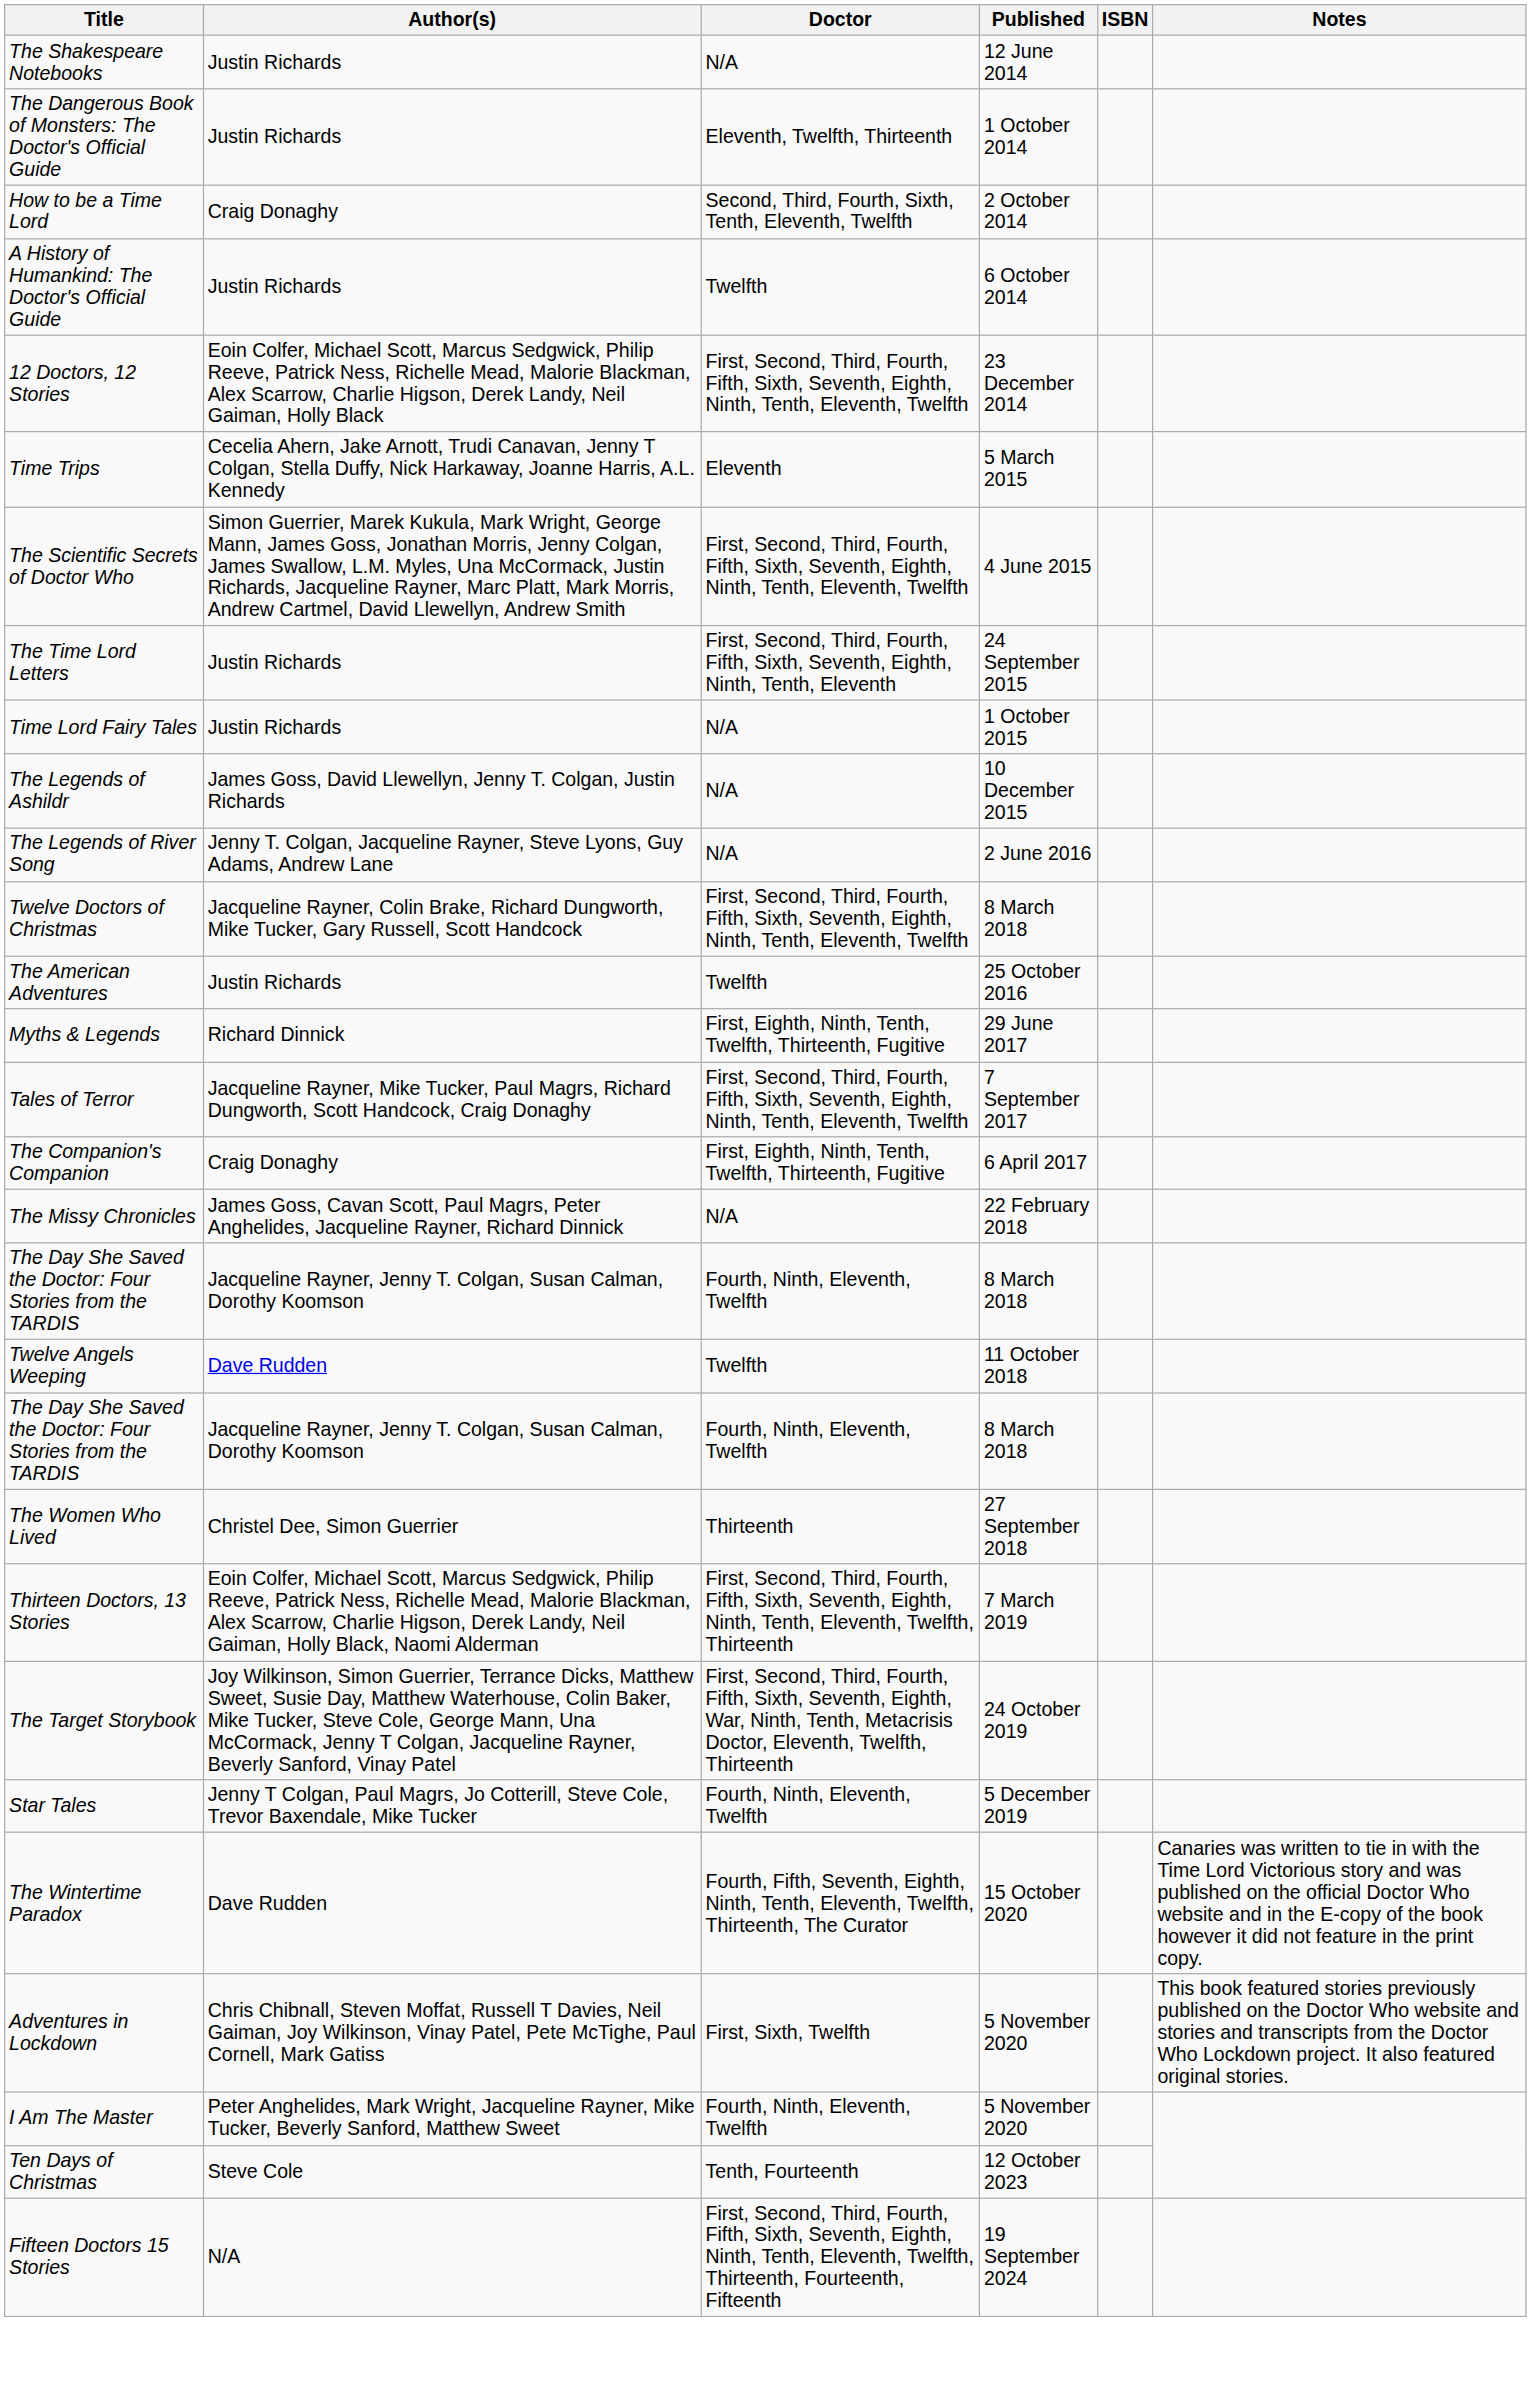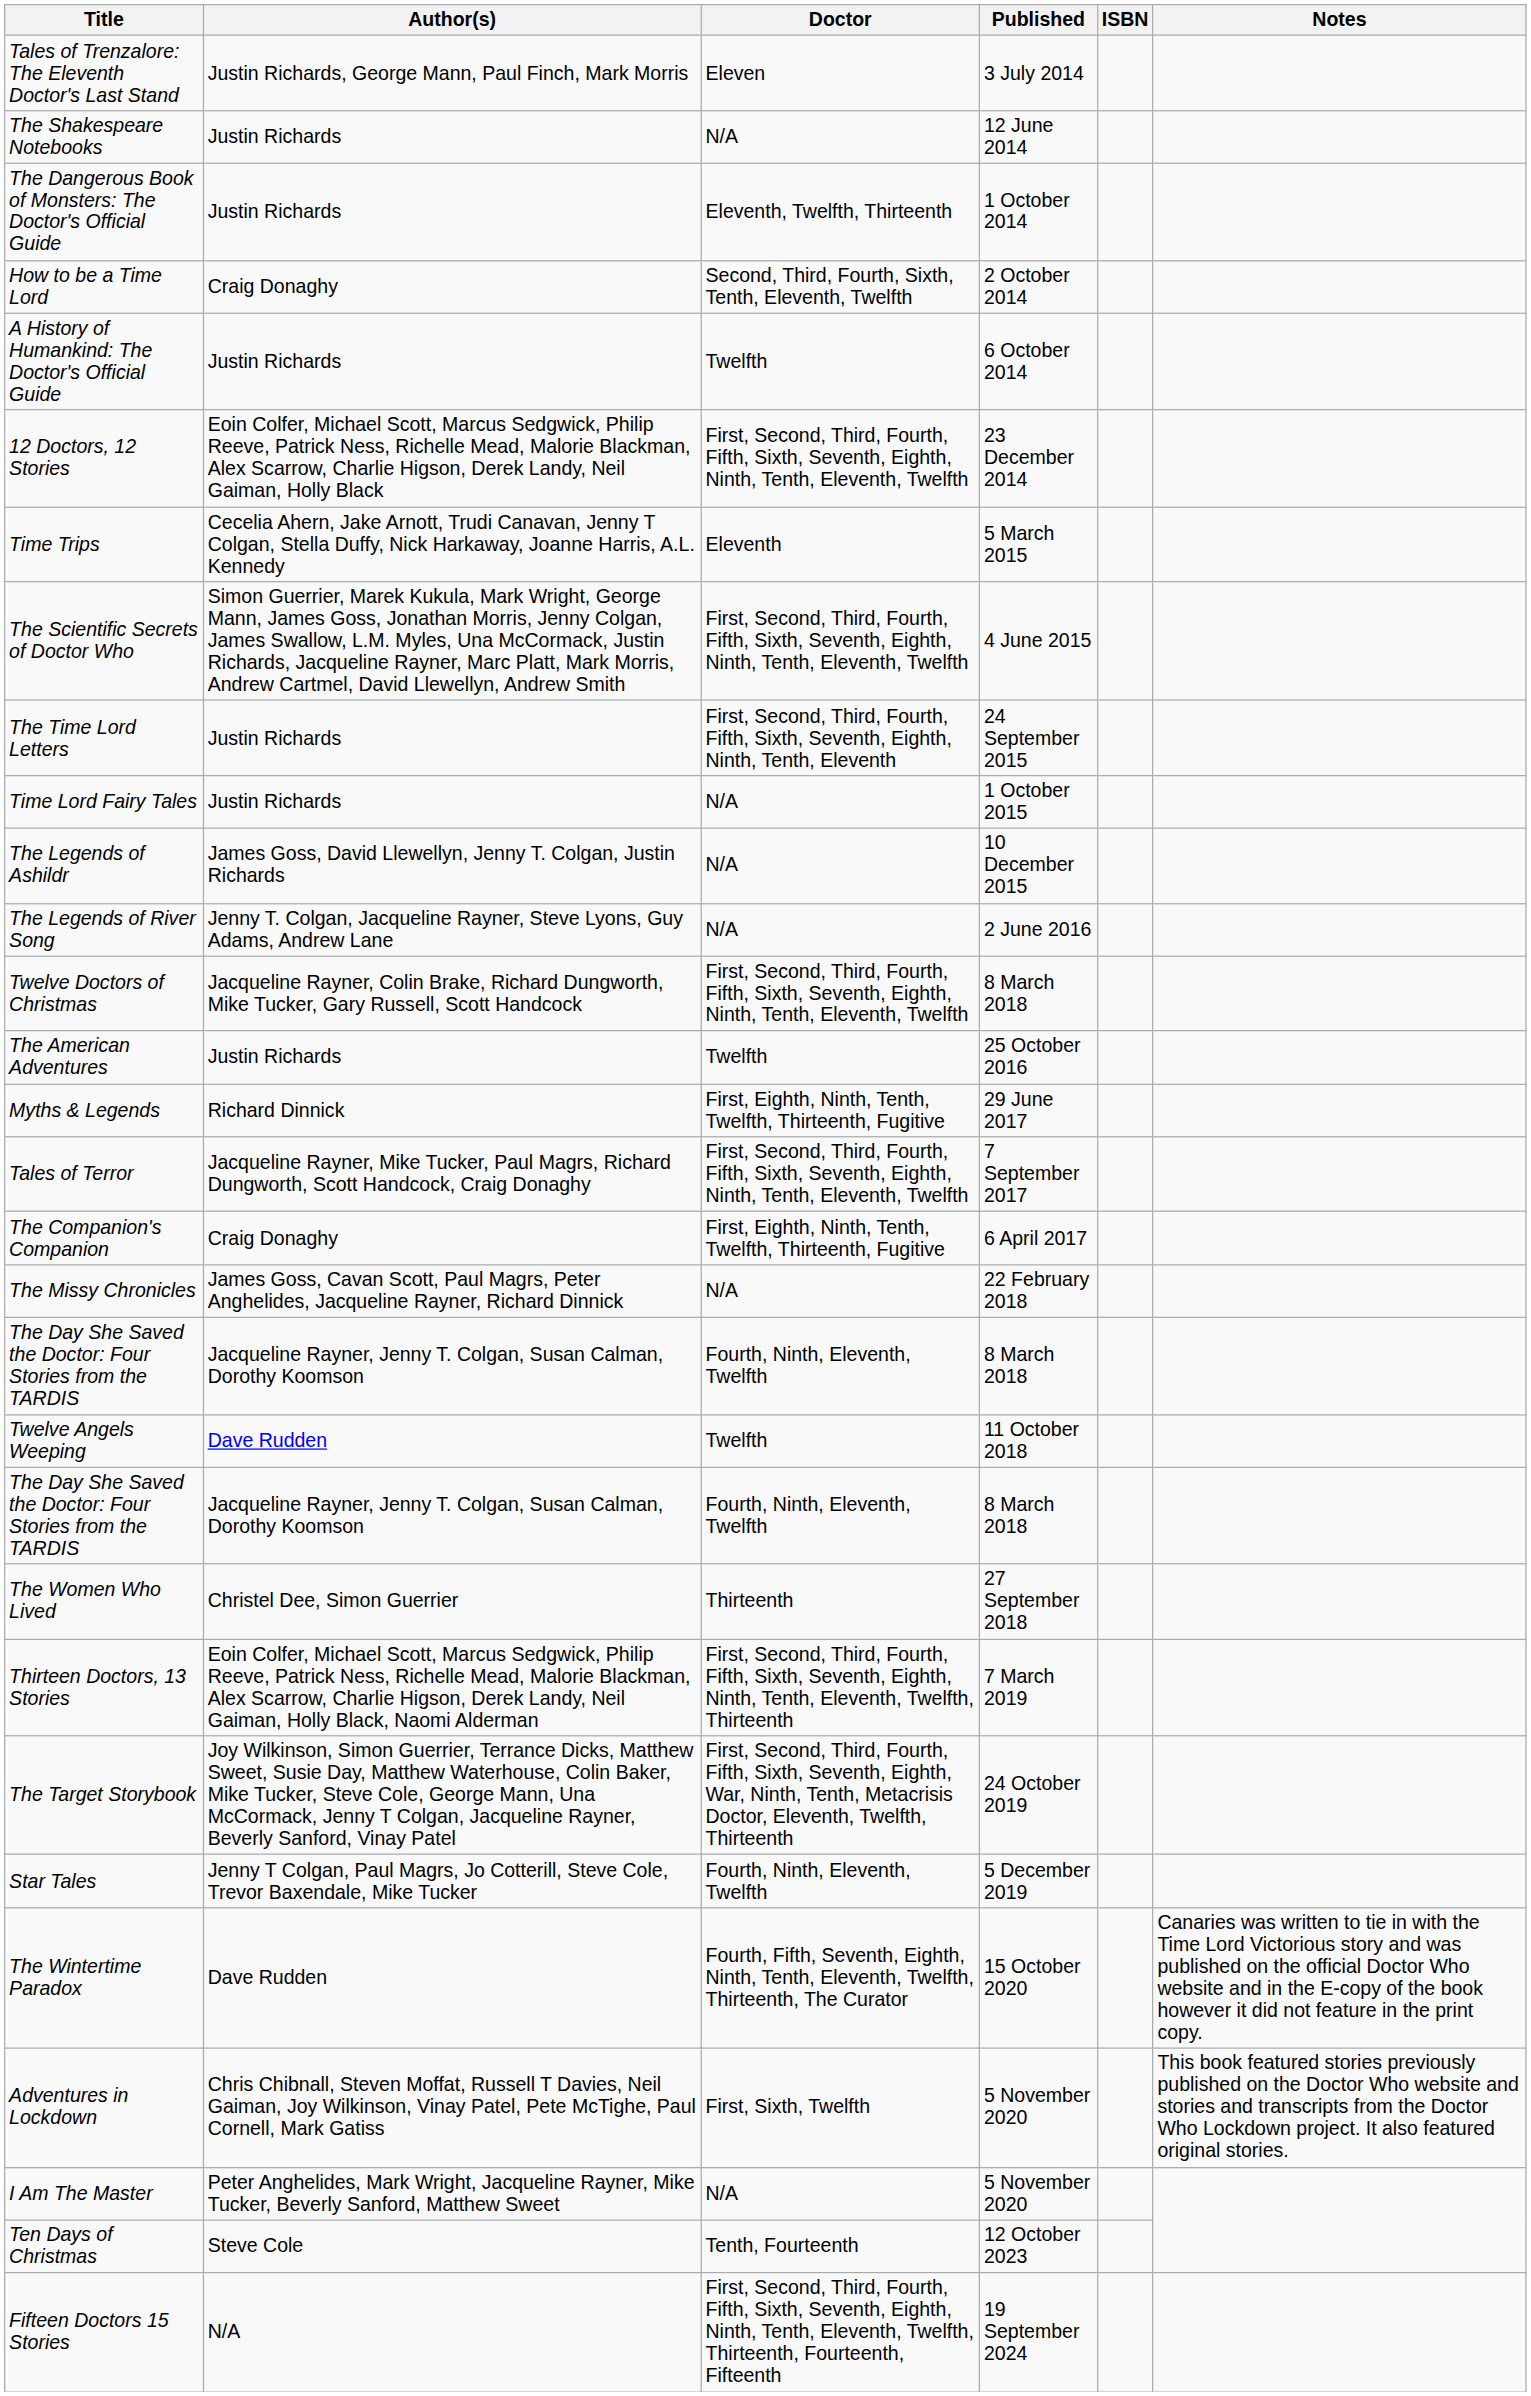+ row: Tales of Trenzalore: The Eleventh Doctor's Last Stand | Justin Richards, George Mann, Paul Finch, Mark Morris | Eleven | 3 July 2014
I Am The Master | Doctor: Fourth, Ninth, Eleventh, Twelfth -> N/A
